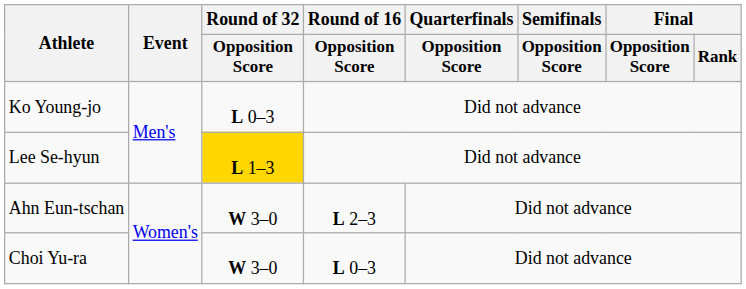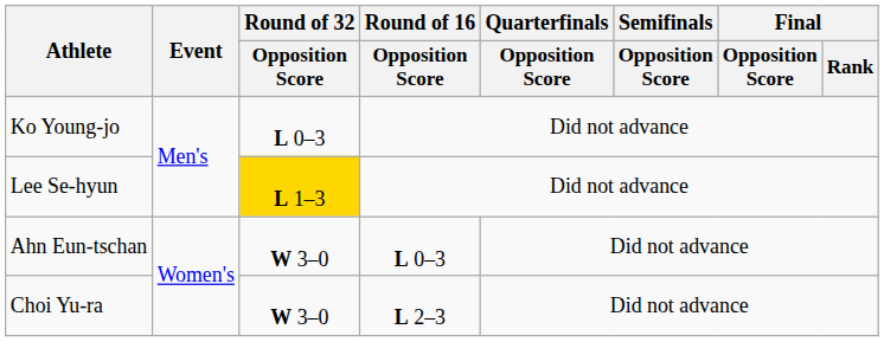Ahn Eun-tschan | Round of 16 / Opposition Score: L 2–3 -> L 0–3
Choi Yu-ra | Round of 16 / Opposition Score: L 0–3 -> L 2–3
